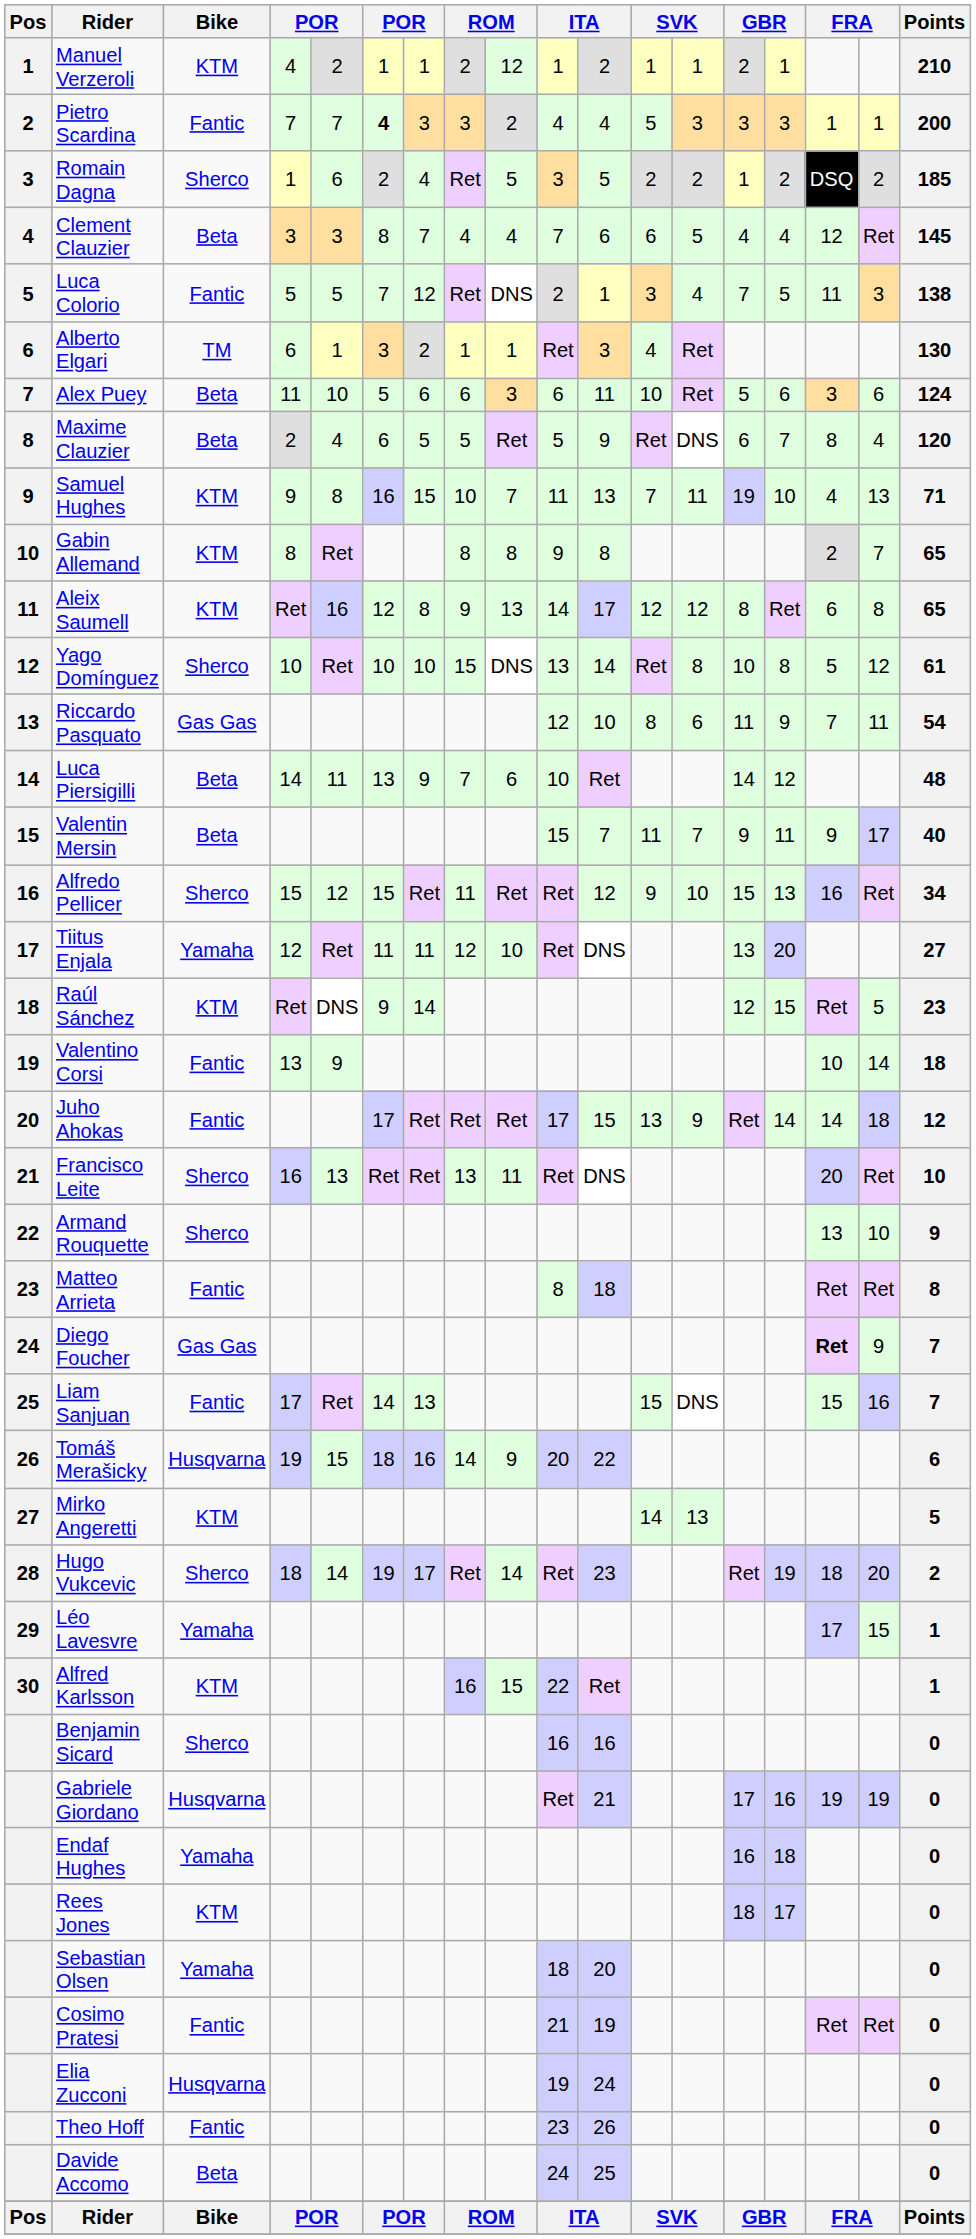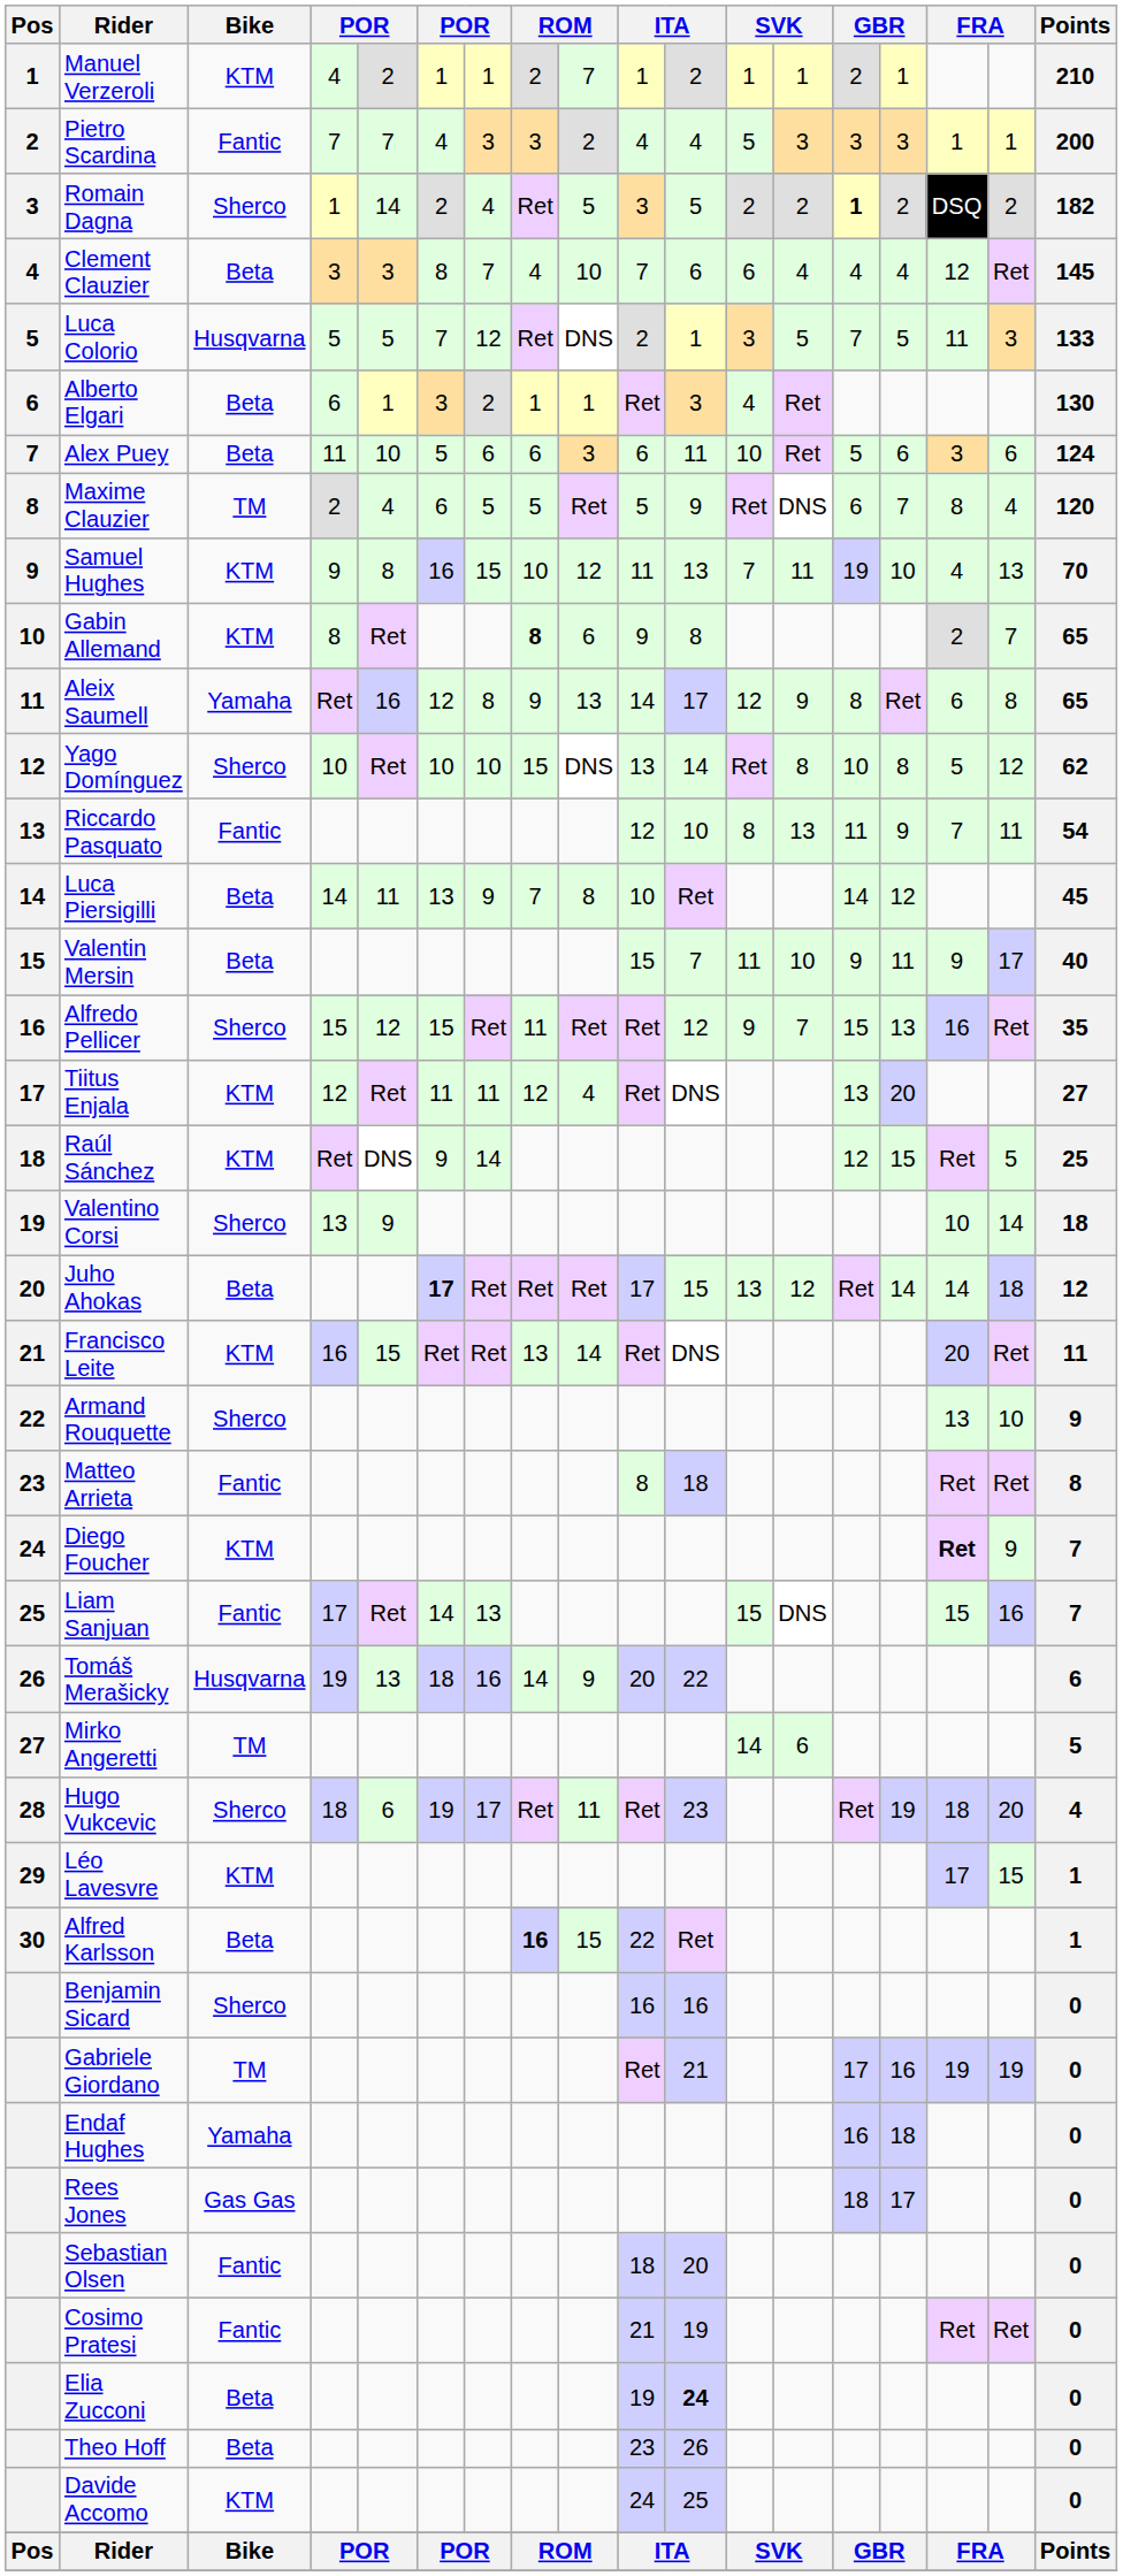Manuel Verzeroli | column 9: 12 -> 7
Pietro Scardina | column 6: bold -> normal
Romain Dagna | column 5: 6 -> 14
Romain Dagna | column 14: normal -> bold
Romain Dagna | Points: 185 -> 182
Clement Clauzier | column 9: 4 -> 10
Clement Clauzier | column 13: 5 -> 4
Luca Colorio | Bike: Fantic -> Husqvarna
Luca Colorio | column 13: 4 -> 5
Luca Colorio | Points: 138 -> 133
Alberto Elgari | Bike: TM -> Beta
Maxime Clauzier | Bike: Beta -> TM
Samuel Hughes | column 9: 7 -> 12
Samuel Hughes | Points: 71 -> 70
Gabin Allemand | column 8: normal -> bold
Gabin Allemand | column 9: 8 -> 6
Aleix Saumell | Bike: KTM -> Yamaha
Aleix Saumell | column 13: 12 -> 9
Yago Domínguez | Points: 61 -> 62
Riccardo Pasquato | Bike: Gas Gas -> Fantic
Riccardo Pasquato | column 13: 6 -> 13
Luca Piersigilli | column 9: 6 -> 8
Luca Piersigilli | Points: 48 -> 45
Valentin Mersin | column 13: 7 -> 10
Alfredo Pellicer | column 13: 10 -> 7
Alfredo Pellicer | Points: 34 -> 35
Tiitus Enjala | Bike: Yamaha -> KTM
Tiitus Enjala | column 9: 10 -> 4
Raúl Sánchez | Points: 23 -> 25
Valentino Corsi | Bike: Fantic -> Sherco
Juho Ahokas | Bike: Fantic -> Beta
Juho Ahokas | column 6: normal -> bold
Juho Ahokas | column 13: 9 -> 12
Francisco Leite | Bike: Sherco -> KTM
Francisco Leite | column 5: 13 -> 15
Francisco Leite | column 9: 11 -> 14
Francisco Leite | Points: 10 -> 11
Diego Foucher | Bike: Gas Gas -> KTM
Tomáš Merašicky | column 5: 15 -> 13
Mirko Angeretti | Bike: KTM -> TM
Mirko Angeretti | column 13: 13 -> 6
Hugo Vukcevic | column 5: 14 -> 6
Hugo Vukcevic | column 9: 14 -> 11
Hugo Vukcevic | Points: 2 -> 4
Léo Lavesvre | Bike: Yamaha -> KTM
Alfred Karlsson | Bike: KTM -> Beta
Alfred Karlsson | column 8: normal -> bold
Gabriele Giordano | Bike: Husqvarna -> TM
Rees Jones | Bike: KTM -> Gas Gas
Sebastian Olsen | Bike: Yamaha -> Fantic
Elia Zucconi | Bike: Husqvarna -> Beta
Elia Zucconi | column 11: normal -> bold
Theo Hoff | Bike: Fantic -> Beta
Davide Accomo | Bike: Beta -> KTM
